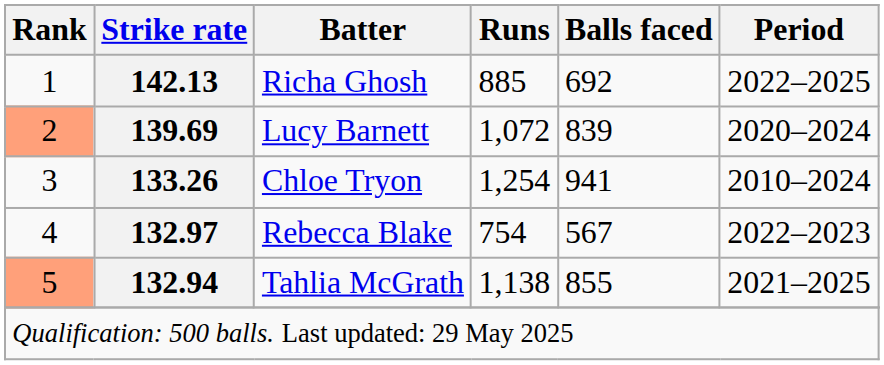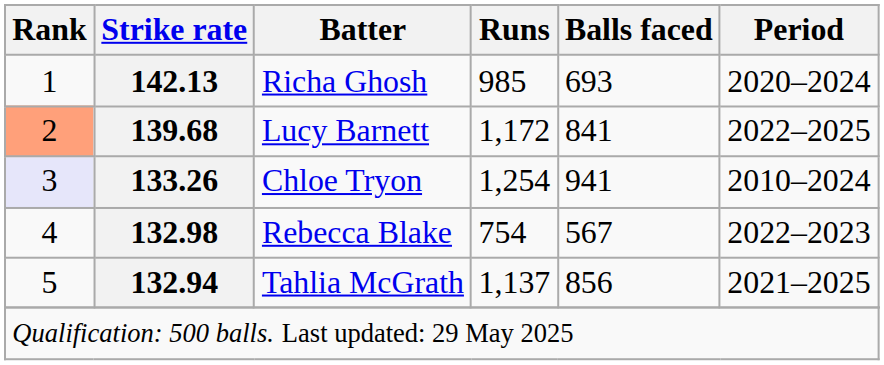Richa Ghosh | Runs: 885 -> 985
Richa Ghosh | Balls faced: 692 -> 693
Richa Ghosh | Period: 2022–2025 -> 2020–2024
Lucy Barnett | Strike rate: 139.69 -> 139.68
Lucy Barnett | Runs: 1,072 -> 1,172
Lucy Barnett | Balls faced: 839 -> 841
Lucy Barnett | Period: 2020–2024 -> 2022–2025
Chloe Tryon | Rank: no background -> lavender background
Rebecca Blake | Strike rate: 132.97 -> 132.98
Tahlia McGrath | Rank: lightsalmon background -> no background
Tahlia McGrath | Runs: 1,138 -> 1,137
Tahlia McGrath | Balls faced: 855 -> 856
